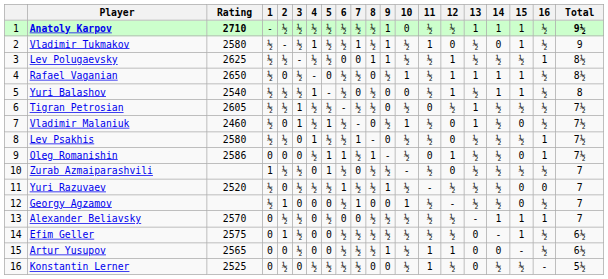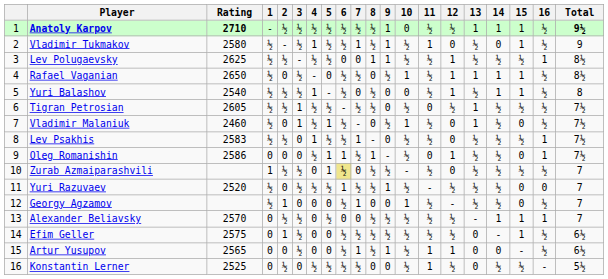Lev Psakhis | Rating: 2580 -> 2583
Zurab Azmaiparashvili | 6: no background -> khaki background
Artur Yusupov | 7: ½ -> 1
